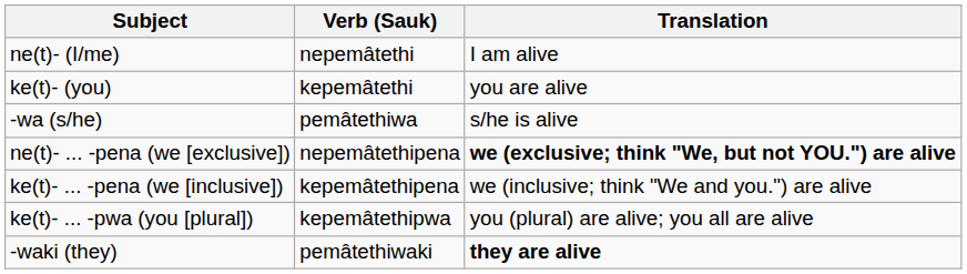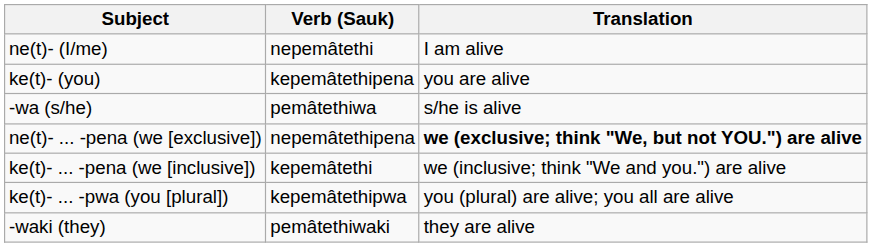ke(t)- (you) | Verb (Sauk): kepemâtethi -> kepemâtethipena
ke(t)- ... -pena (we [inclusive]) | Verb (Sauk): kepemâtethipena -> kepemâtethi
-waki (they) | Translation: bold -> normal
